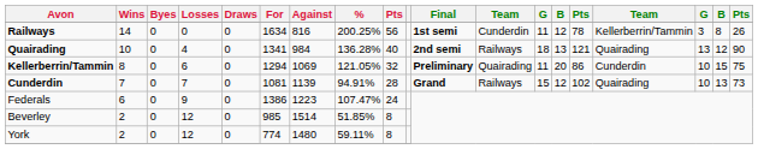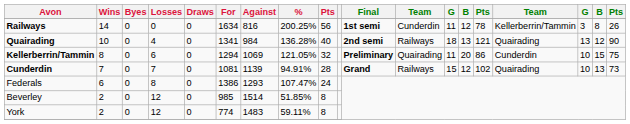Federals | Losses: 9 -> 8
Federals | Against: 1223 -> 1293
York | Against: 1480 -> 1483
